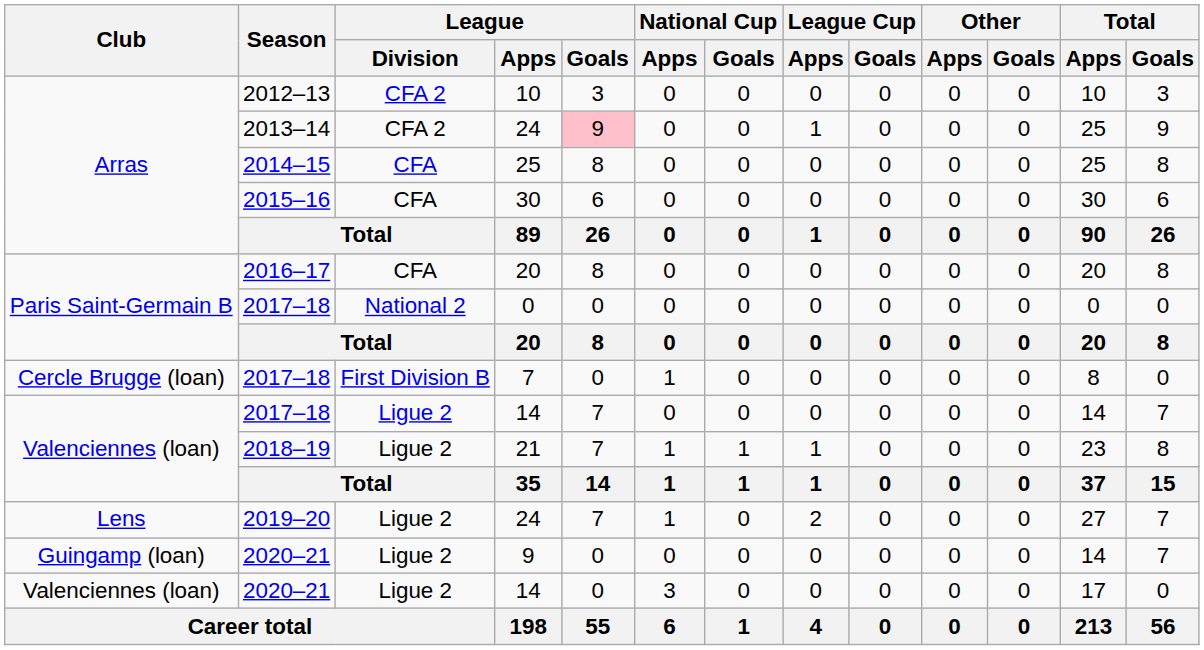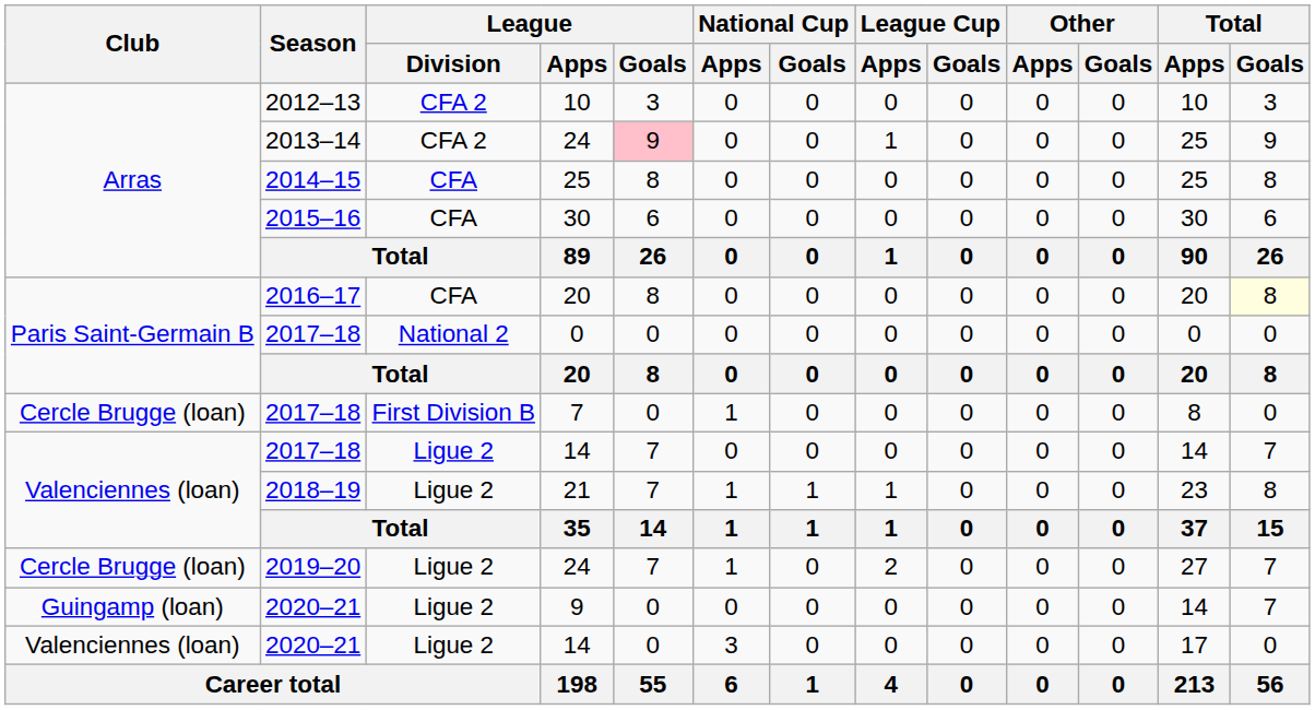2016–17 / 20 | Total / Goals: no background -> lightyellow background
2019–20 / 24 | Club: Lens -> Cercle Brugge (loan)
